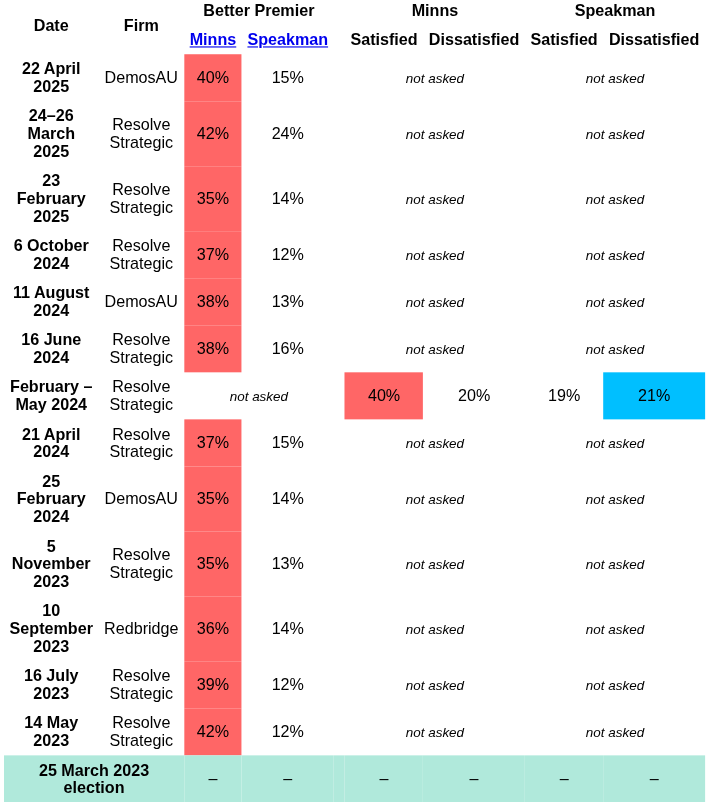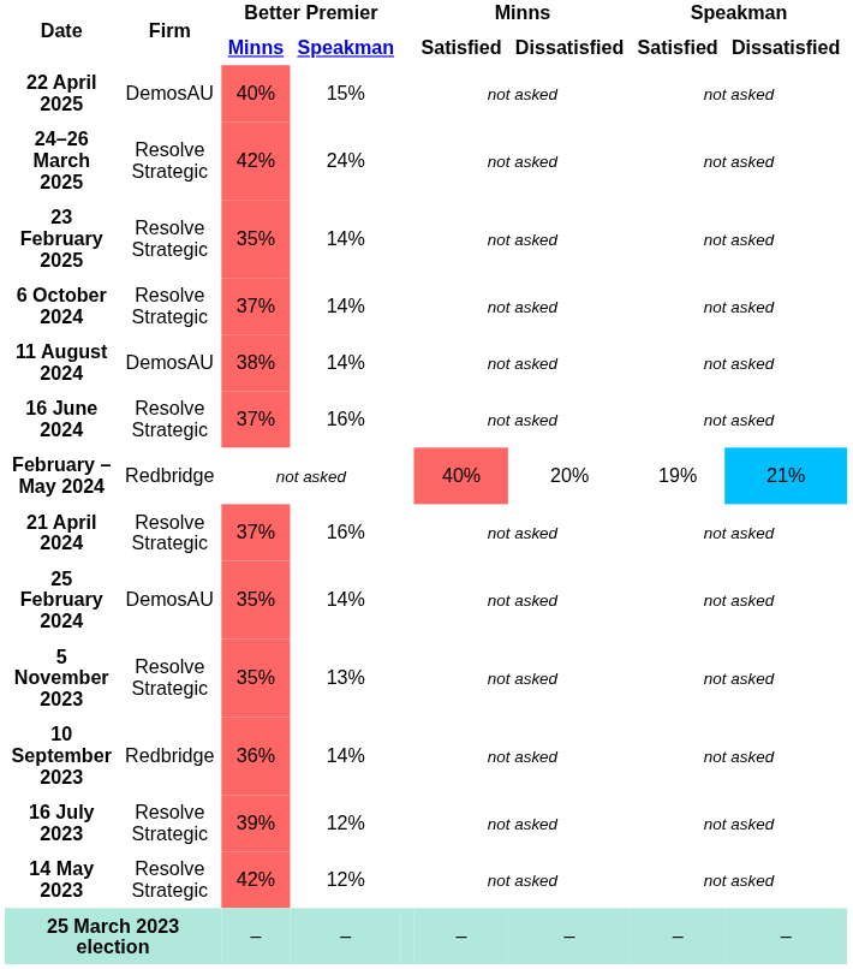6 October 2024 | Better Premier / Speakman: 12% -> 14%
11 August 2024 | Better Premier / Speakman: 13% -> 14%
16 June 2024 | Better Premier / Minns: 38% -> 37%
February – May 2024 | Firm: Resolve Strategic -> Redbridge
21 April 2024 | Better Premier / Speakman: 15% -> 16%
